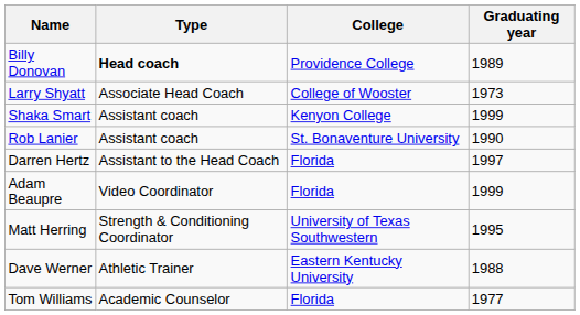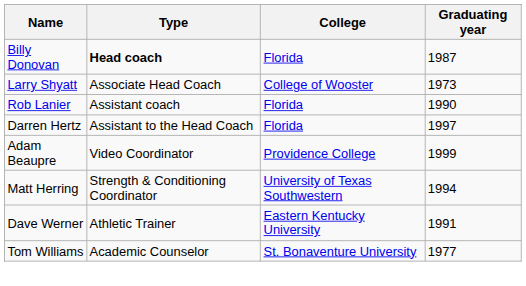Billy Donovan | College: Providence College -> Florida
Billy Donovan | Graduating year: 1989 -> 1987
- row: Shaka Smart | Assistant coach | Kenyon College | 1999
Rob Lanier | College: St. Bonaventure University -> Florida
Adam Beaupre | College: Florida -> Providence College
Matt Herring | Graduating year: 1995 -> 1994
Dave Werner | Graduating year: 1988 -> 1991
Tom Williams | College: Florida -> St. Bonaventure University
